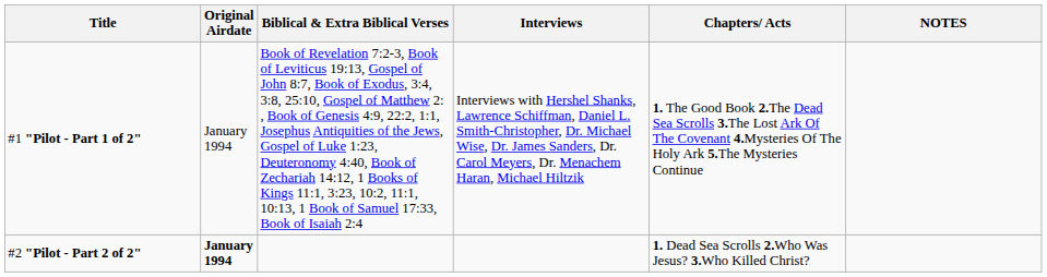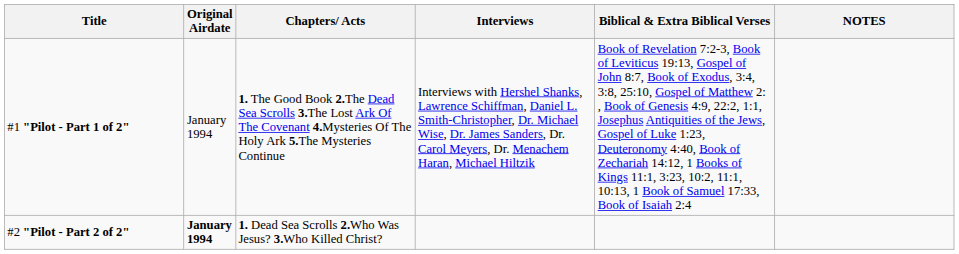columns swapped: Chapters/ Acts <-> Biblical & Extra Biblical Verses
